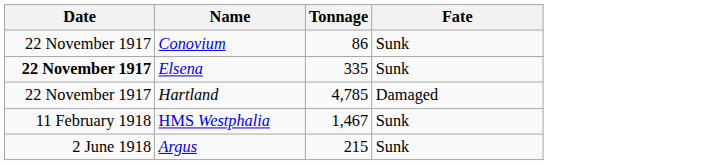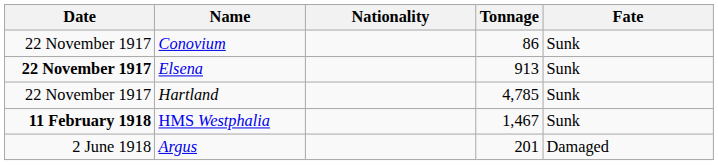+ column: Nationality
Elsena | Tonnage: 335 -> 913
Hartland | Fate: Damaged -> Sunk
HMS Westphalia | Date: normal -> bold
Argus | Tonnage: 215 -> 201
Argus | Fate: Sunk -> Damaged
